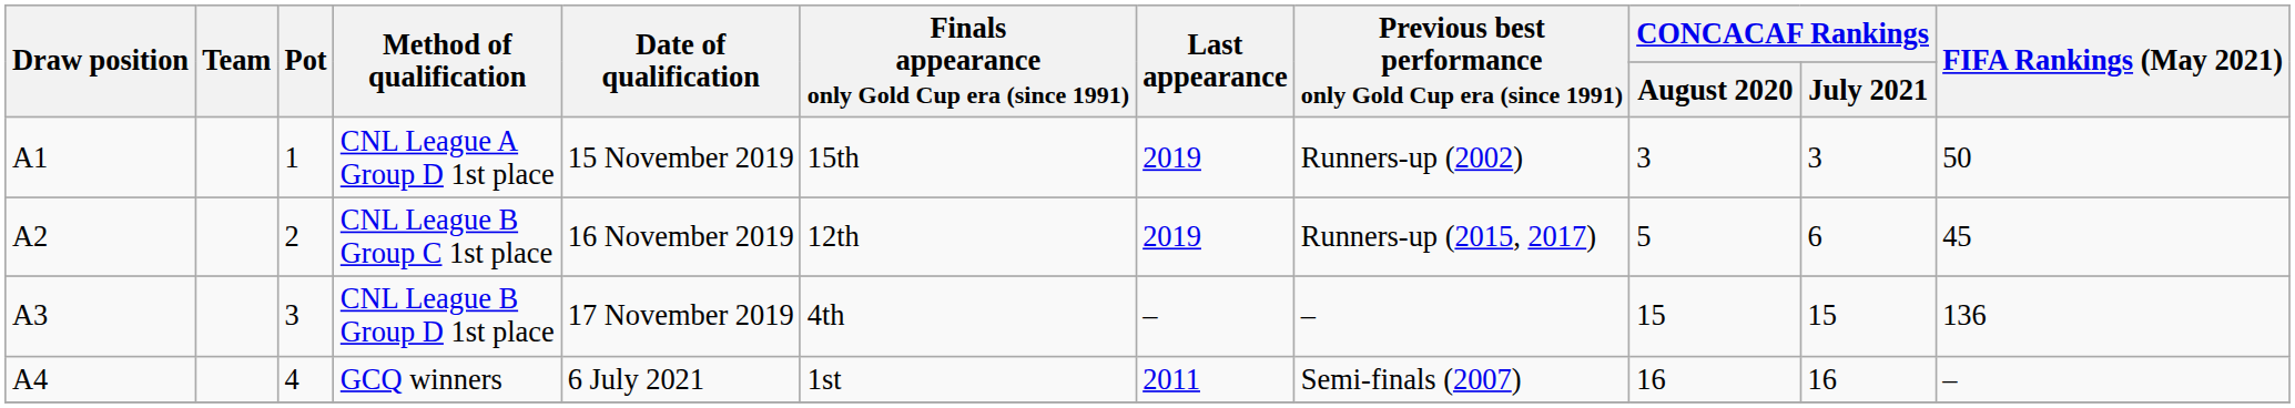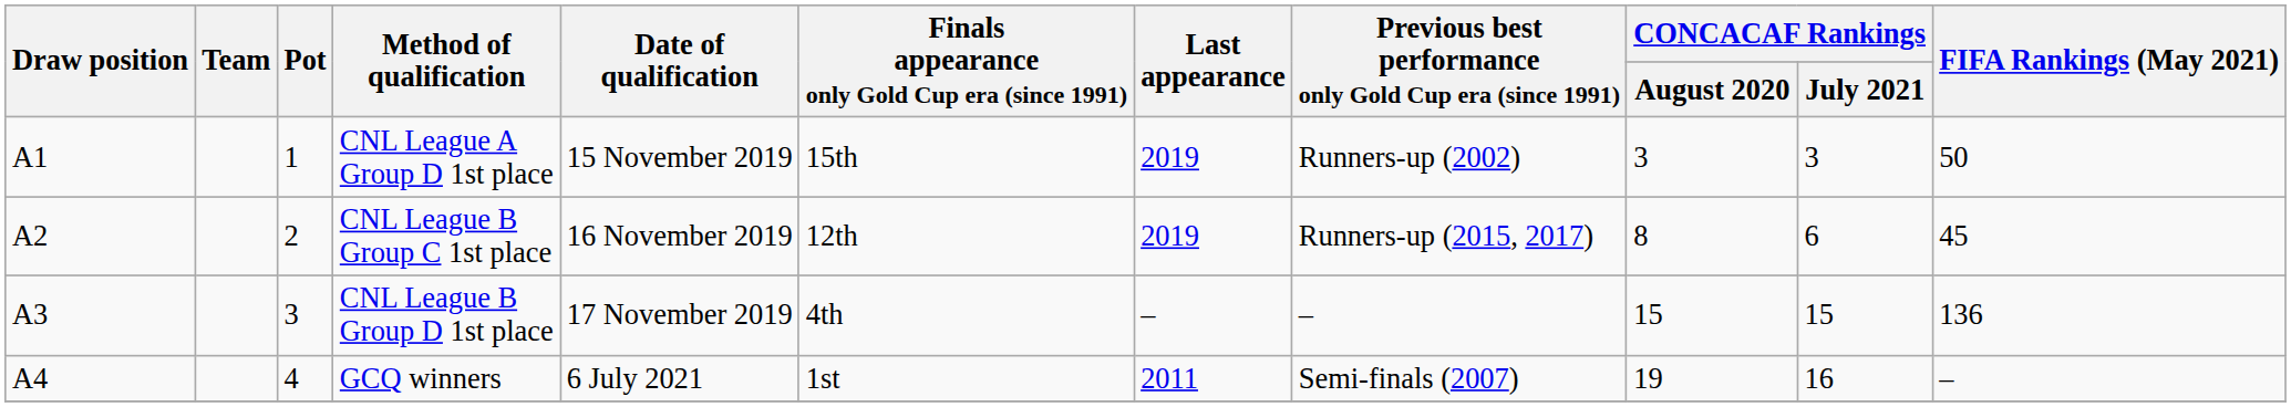CNL League B Group C 1st place | CONCACAF Rankings / August 2020: 5 -> 8
GCQ winners | CONCACAF Rankings / August 2020: 16 -> 19
